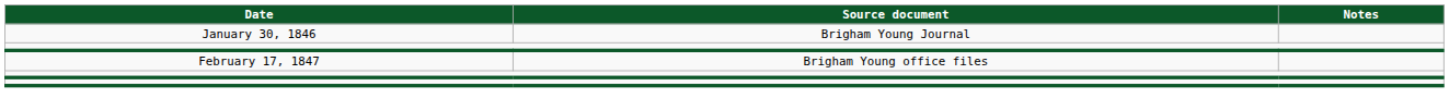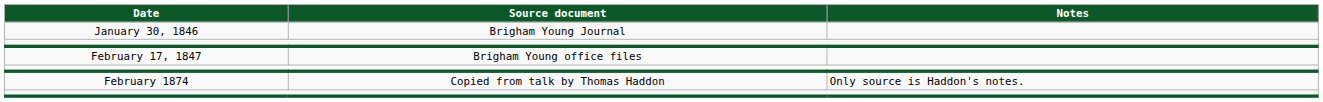+ row: February 1874 | Copied from talk by Thomas Haddon | Only source is Haddon's notes.
